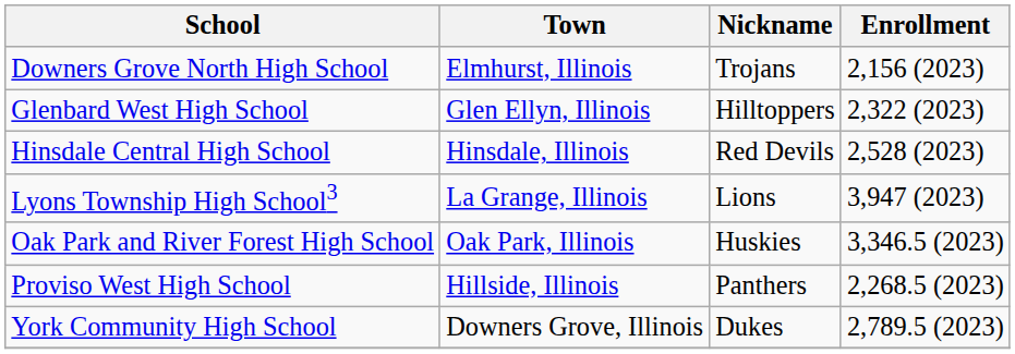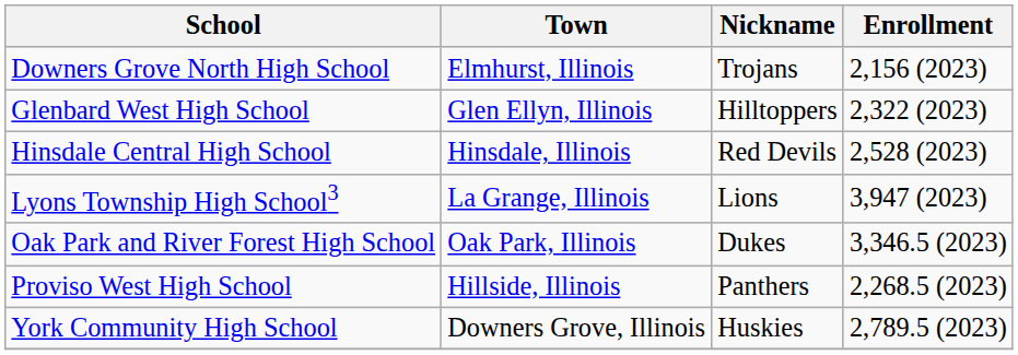Oak Park and River Forest High School | Nickname: Huskies -> Dukes
York Community High School | Nickname: Dukes -> Huskies
